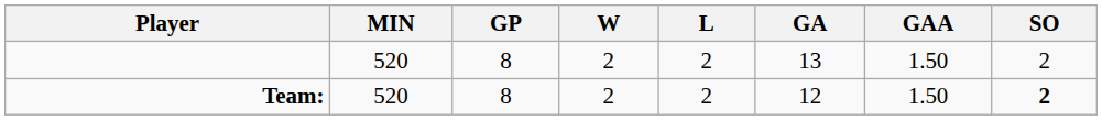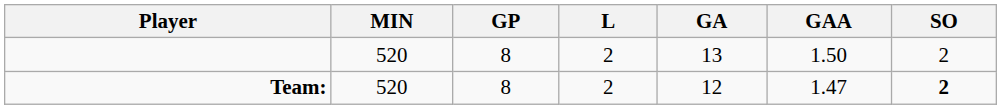- column: W | 2 | 2
Team: | GAA: 1.50 -> 1.47
